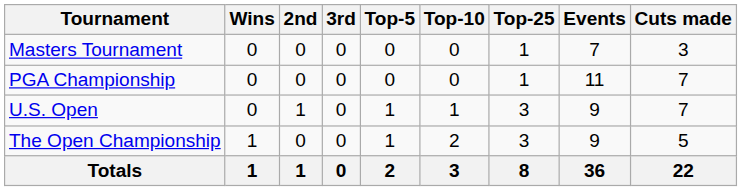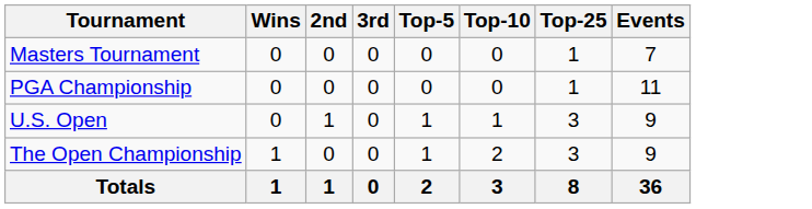- column: Cuts made | 3 | 7 | 7 | 5 | 22
